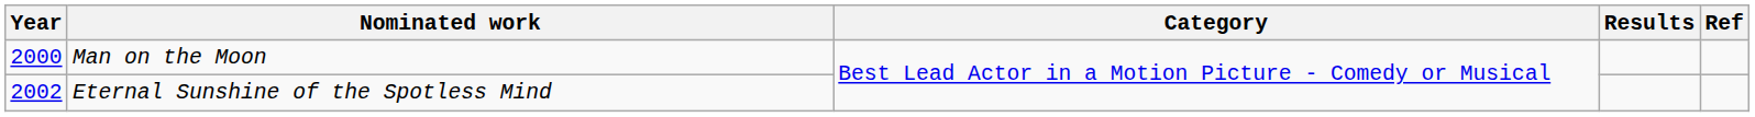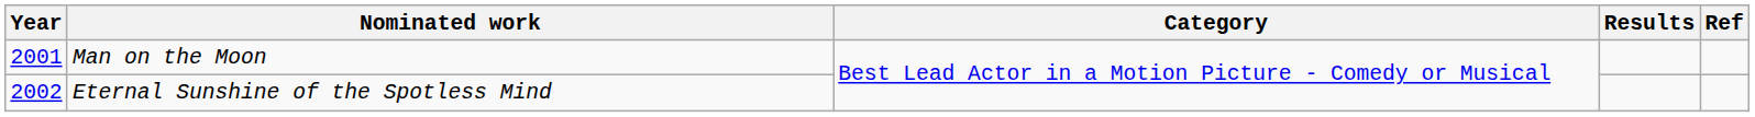Man on the Moon | Year: 2000 -> 2001
